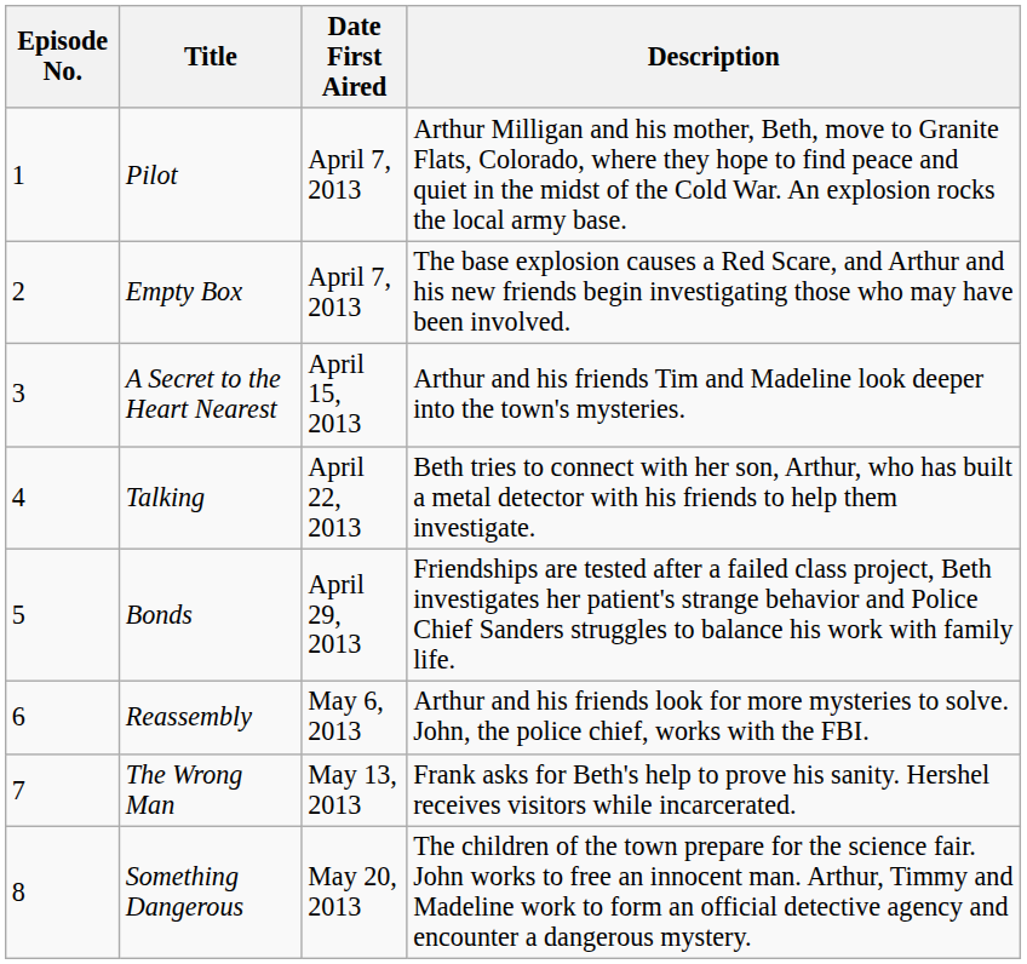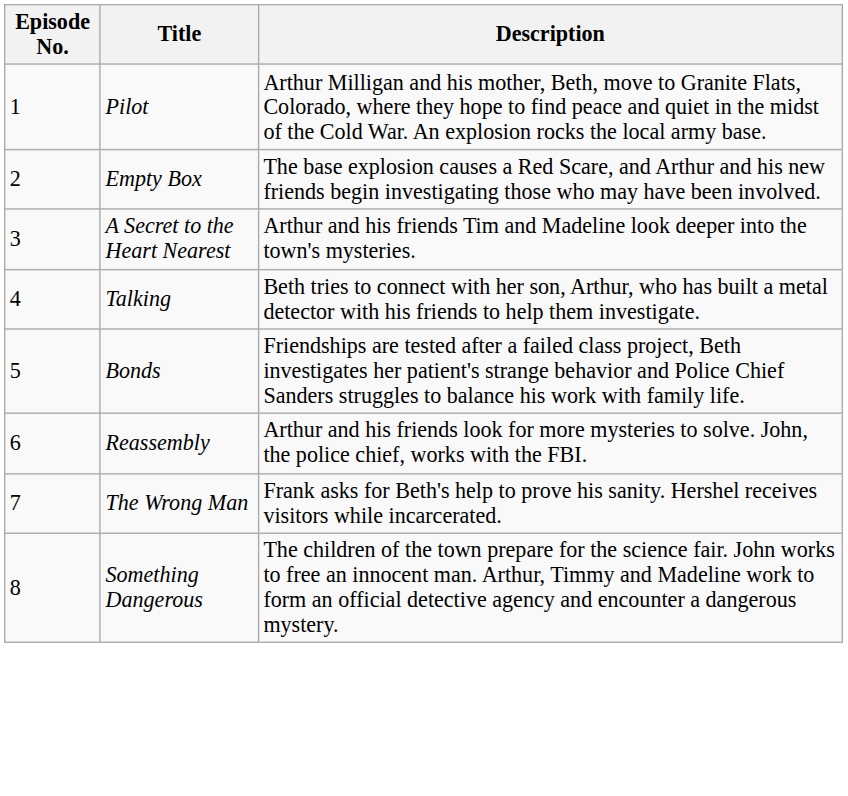- column: Date First Aired | April 7, 2013 | April 7, 2013 | April 15, 2013 | April 22, 2013 | April 29, 2013 | May 6, 2013 | May 13, 2013 | May 20, 2013
